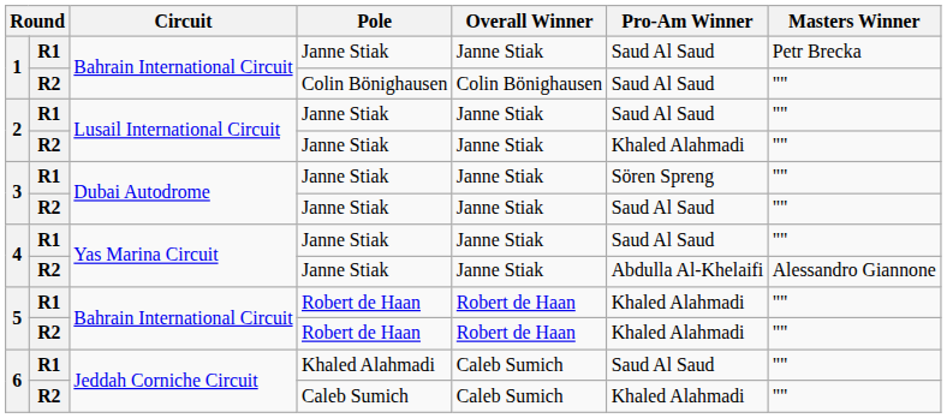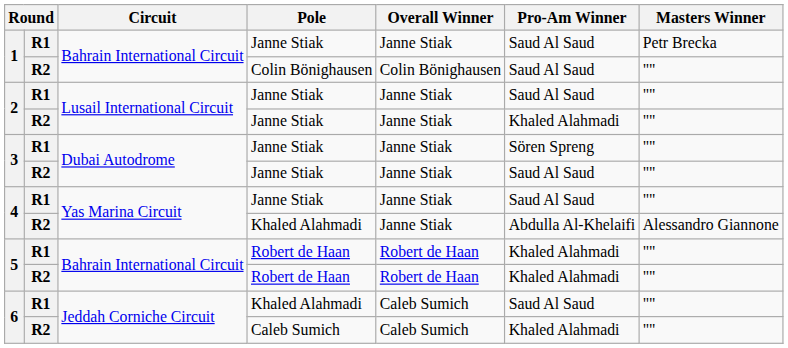4 / R2 | Pole: Janne Stiak -> Khaled Alahmadi
